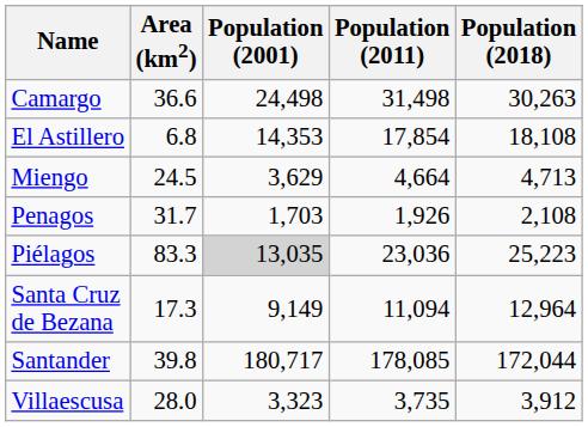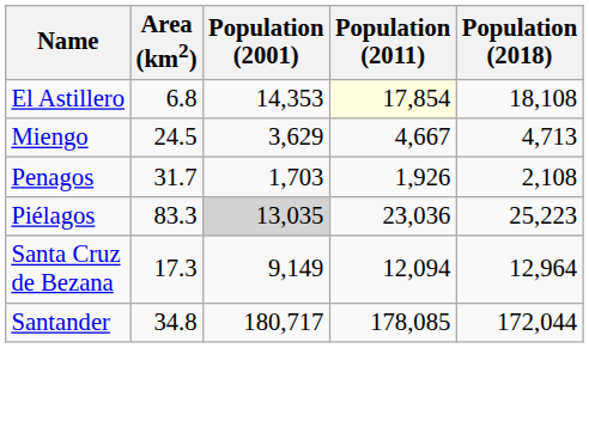- row: Camargo | 36.6 | 24,498 | 31,498 | 30,263
El Astillero | Population (2011): no background -> lightyellow background
Miengo | Population (2011): 4,664 -> 4,667
Santa Cruz de Bezana | Population (2011): 11,094 -> 12,094
Santander | Area (km2): 39.8 -> 34.8
- row: Villaescusa | 28.0 | 3,323 | 3,735 | 3,912
